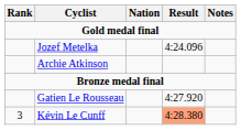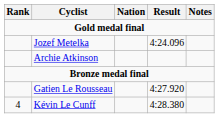Kévin Le Cunff | Rank: 3 -> 4
Kévin Le Cunff | Result: lightsalmon background -> no background
